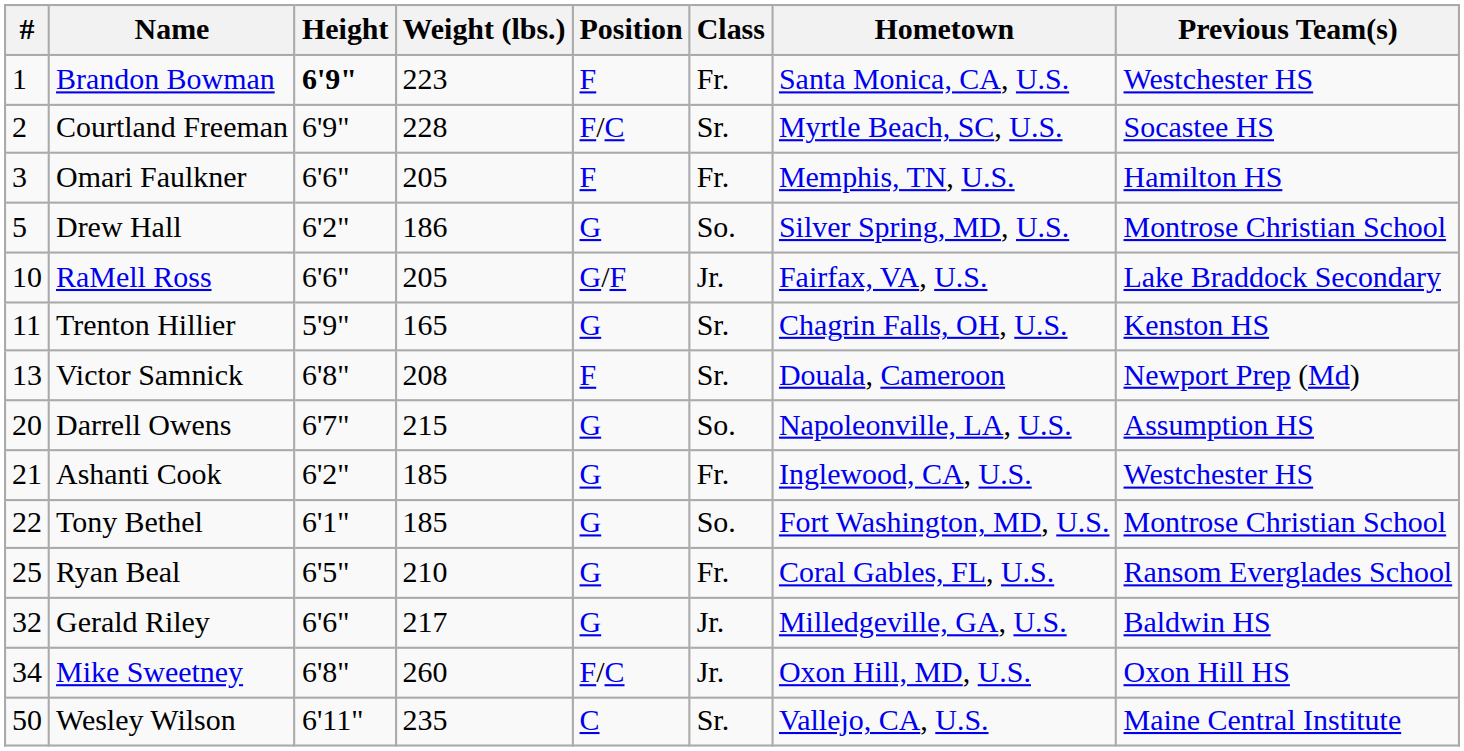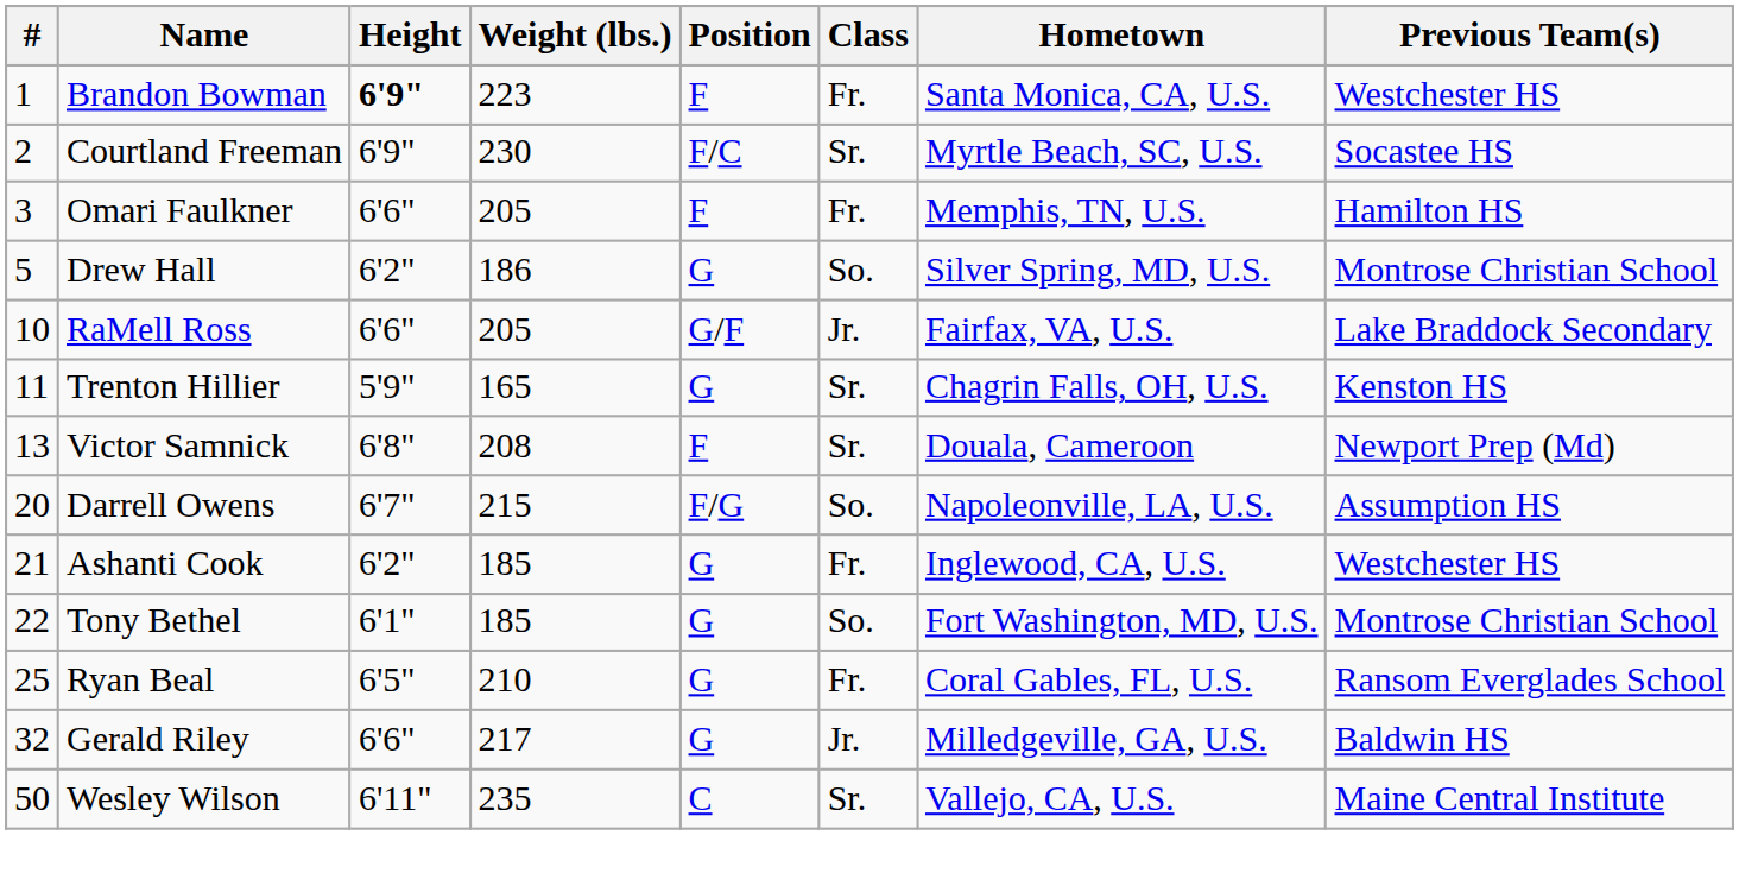Courtland Freeman | Weight (lbs.): 228 -> 230
Darrell Owens | Position: G -> F/G
- row: 34 | Mike Sweetney | 6'8" | 260 | F/C | Jr. | Oxon Hill, MD, U.S. | Oxon Hill HS
